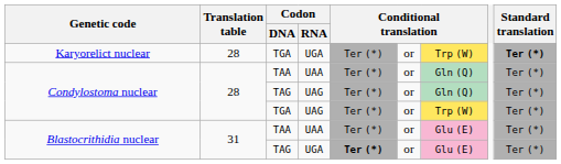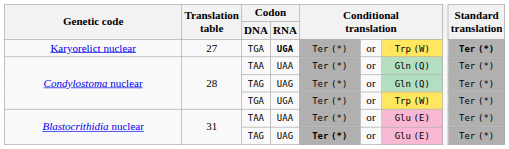Karyorelict nuclear | Translation table: 28 -> 27
Karyorelict nuclear | Codon / RNA: normal -> bold
Condylostoma nuclear / TGA | Codon / RNA: UAG -> UGA
Blastocrithidia nuclear / TAG | Codon / RNA: UGA -> UAG
